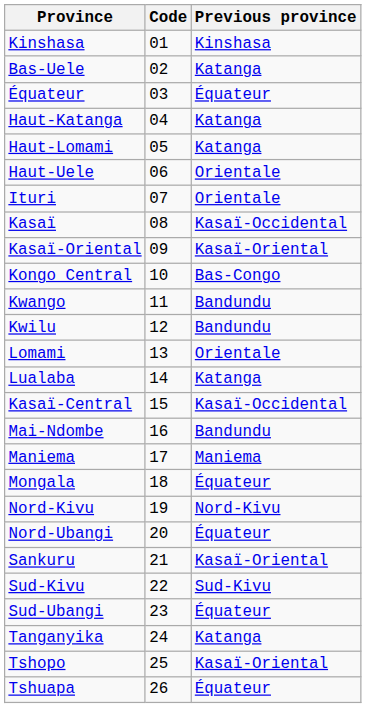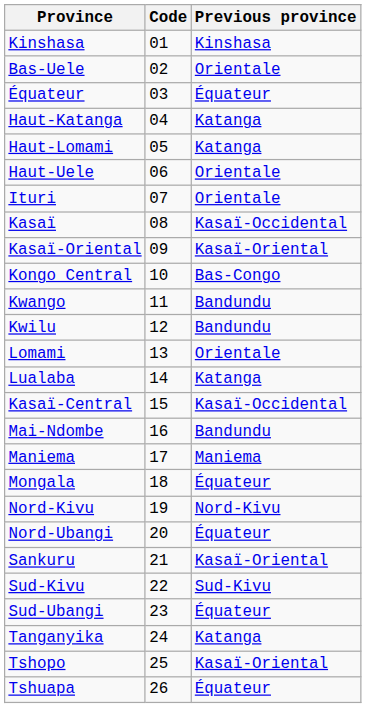Bas-Uele | Previous province: Katanga -> Orientale
